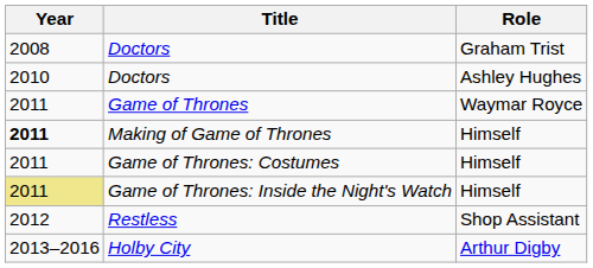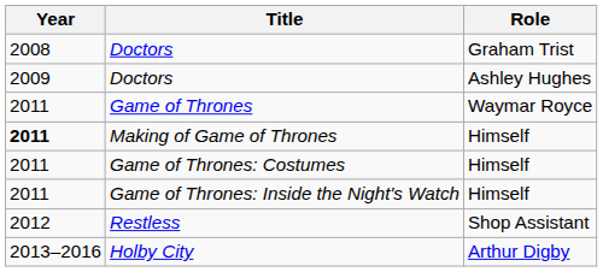Doctors / Ashley Hughes | Year: 2010 -> 2009
Game of Thrones: Inside the Night's Watch | Year: khaki background -> no background
